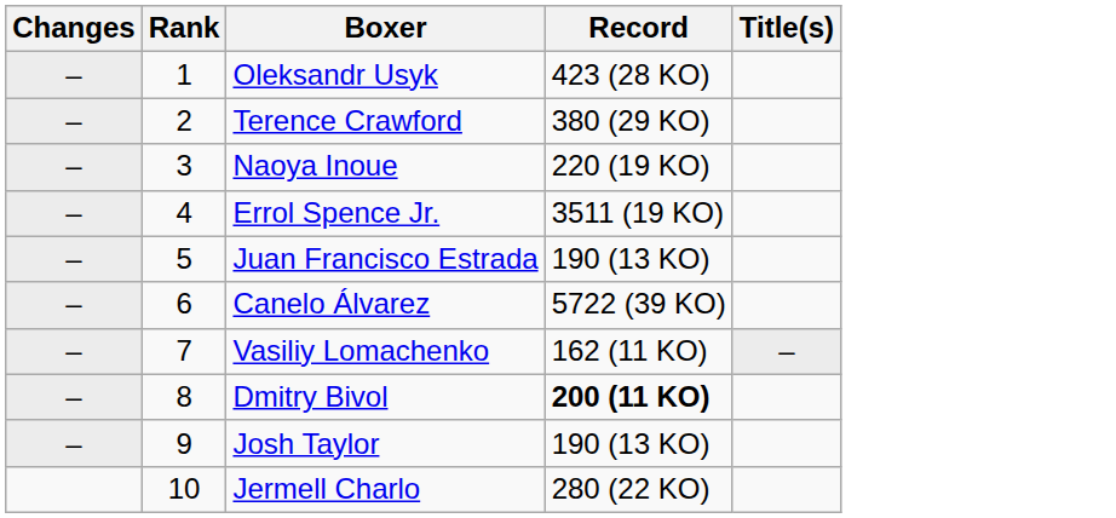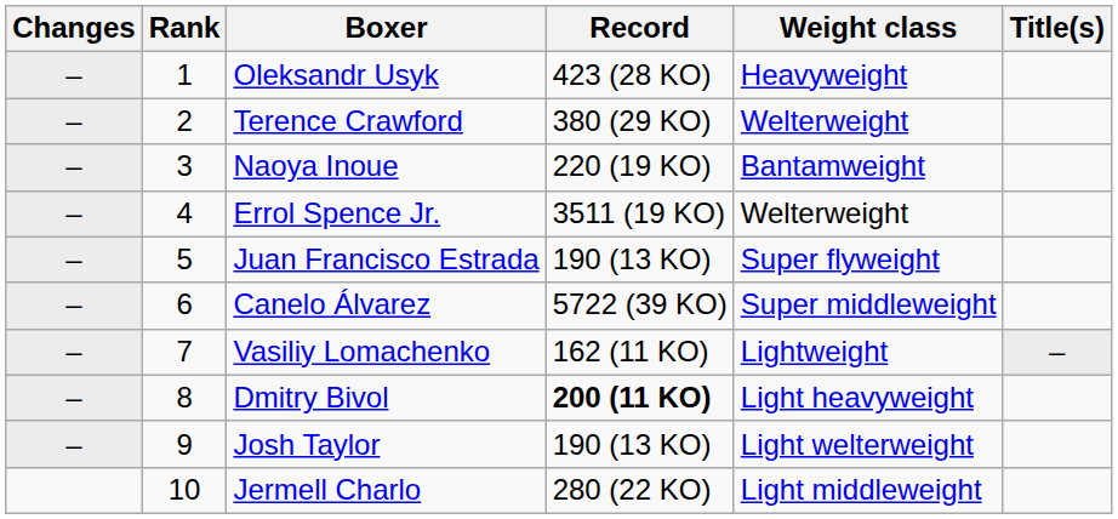+ column: Weight class | Heavyweight | Welterweight | Bantamweight | Welterweight | Super flyweight | Super middleweight | Lightweight | Light heavyweight | Light welterweight | Light middleweight
